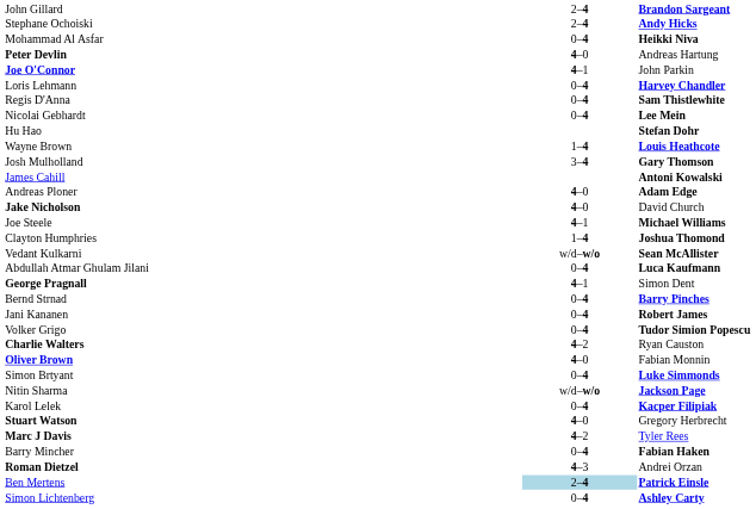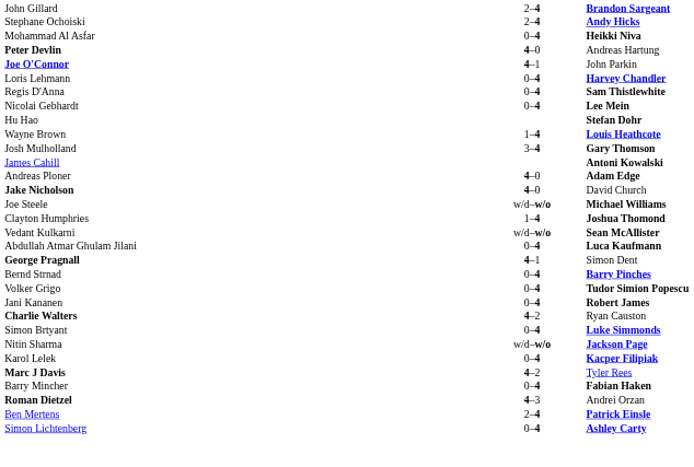Joe Steele | column 2: 4–1 -> w/d–w/o
rows swapped: Volker Grigo <-> Jani Kananen
- row: Oliver Brown | 4–0 | Fabian Monnin
- row: Stuart Watson | 4–0 | Gregory Herbrecht
Ben Mertens | column 2: lightblue background -> no background
